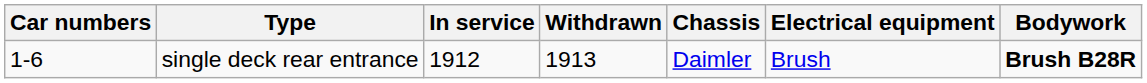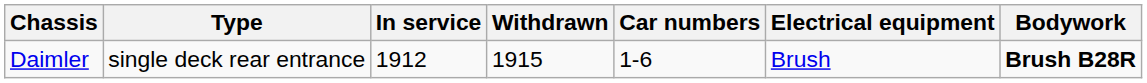columns swapped: Car numbers <-> Chassis
single deck rear entrance | Withdrawn: 1913 -> 1915
